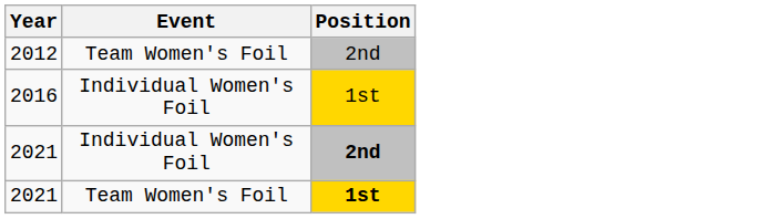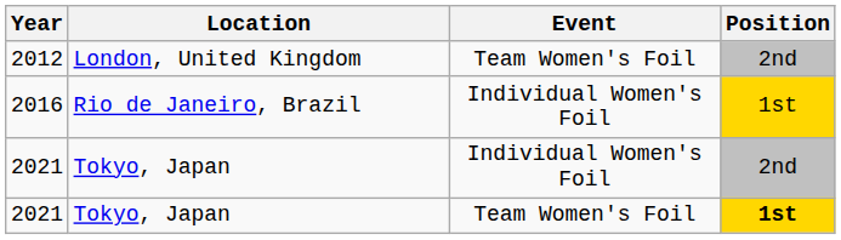+ column: Location | London, United Kingdom | Rio de Janeiro, Brazil | Tokyo, Japan | Tokyo, Japan
2021 / Individual Women's Foil | Position: bold -> normal
